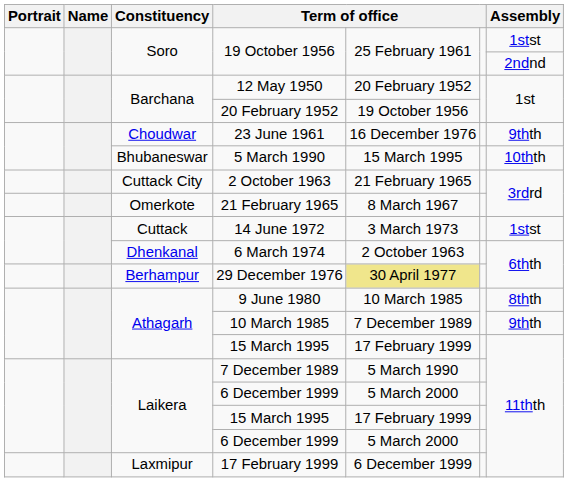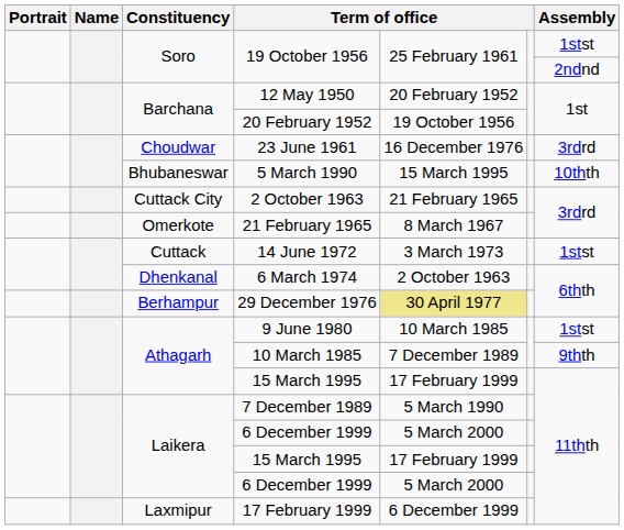23 June 1961 | Assembly: 9thth -> 3rdrd
9 June 1980 | Assembly: 8thth -> 1stst
